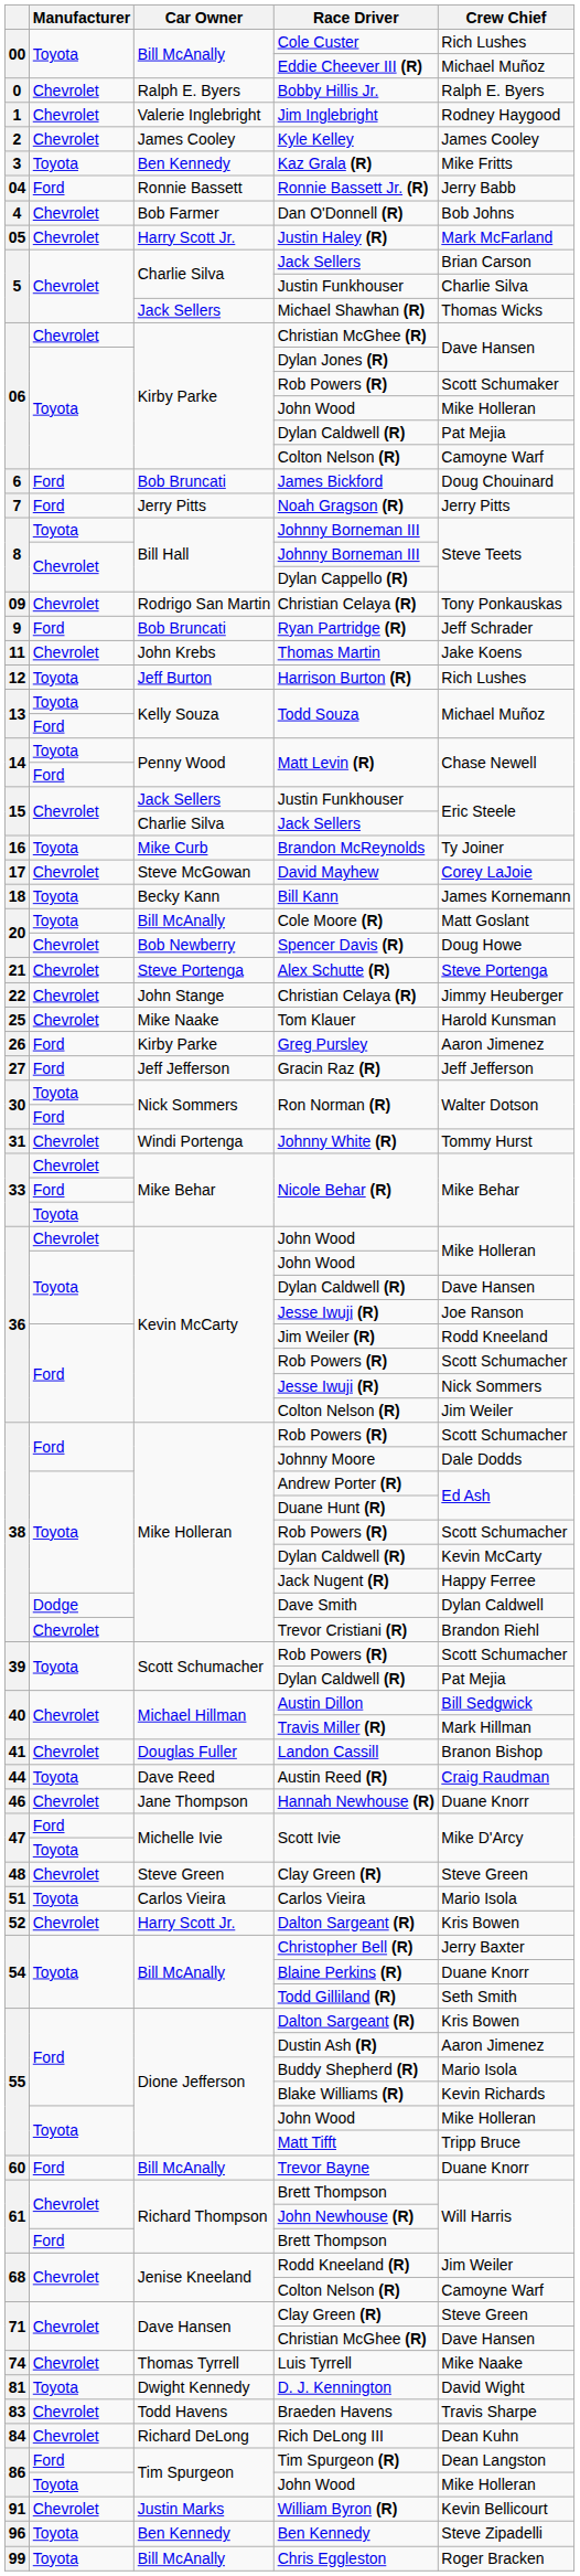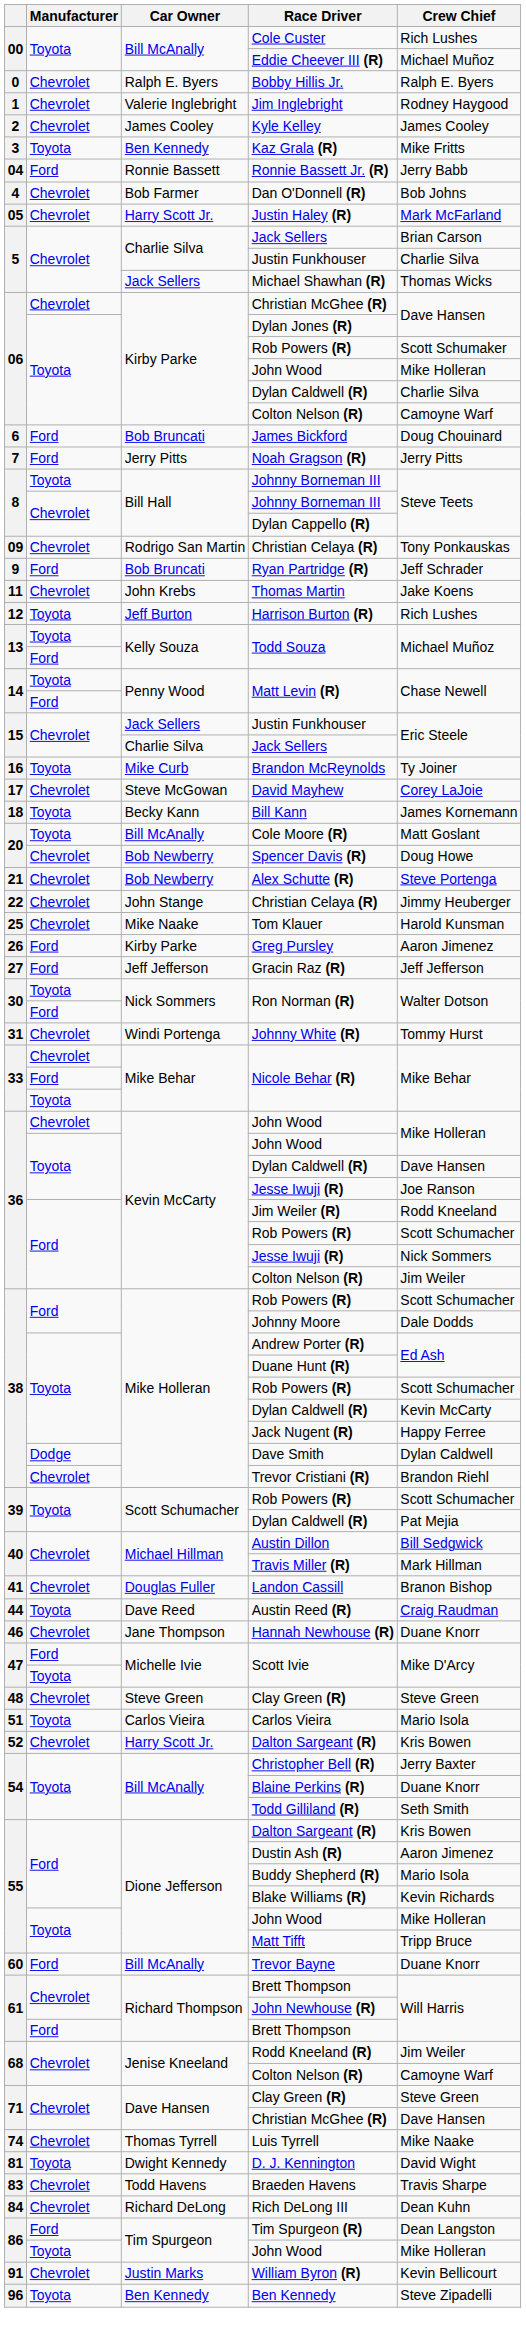06 / Dylan Caldwell (R) | Crew Chief: Pat Mejia -> Charlie Silva
Alex Schutte (R) | Car Owner: Steve Portenga -> Bob Newberry
- row: 99 | Toyota | Bill McAnally | Chris Eggleston | Roger Bracken
